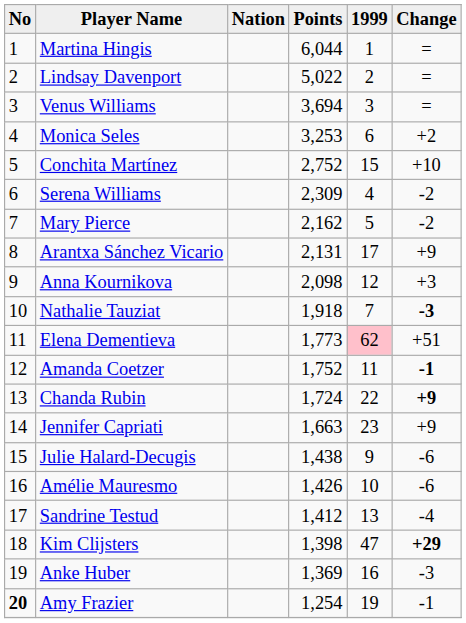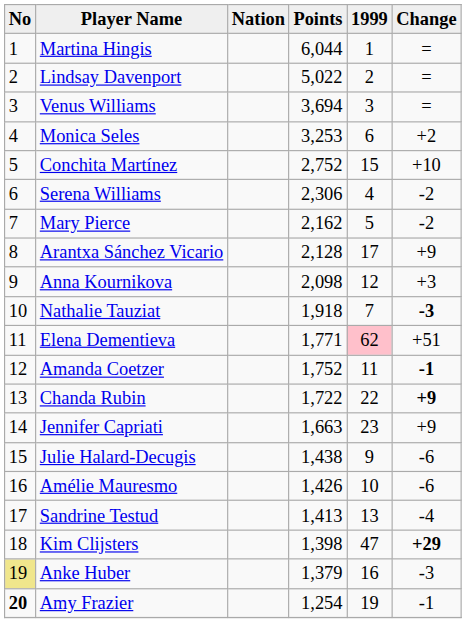Serena Williams | Points: 2,309 -> 2,306
Arantxa Sánchez Vicario | Points: 2,131 -> 2,128
Elena Dementieva | Points: 1,773 -> 1,771
Chanda Rubin | Points: 1,724 -> 1,722
Sandrine Testud | Points: 1,412 -> 1,413
Anke Huber | No: no background -> khaki background
Anke Huber | Points: 1,369 -> 1,379
